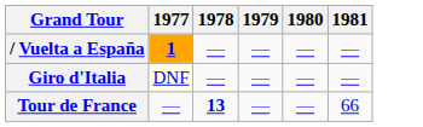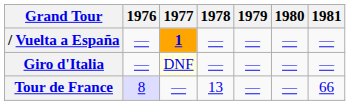+ column: 1976 | — | — | 8
Tour de France | 1978: bold -> normal
